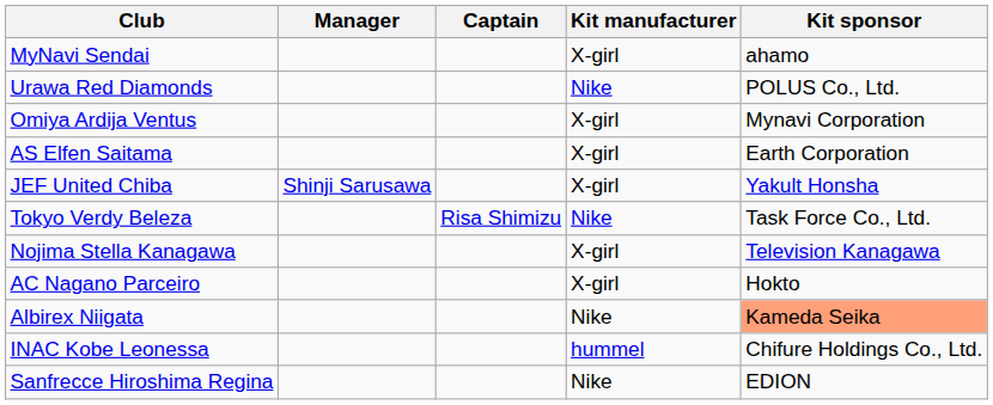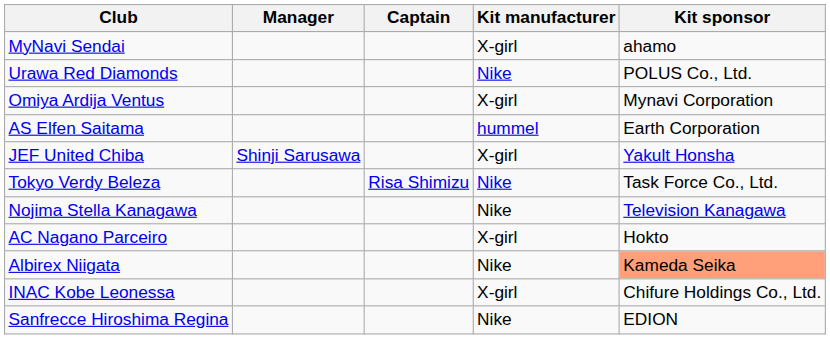AS Elfen Saitama | Kit manufacturer: X-girl -> hummel
Nojima Stella Kanagawa | Kit manufacturer: X-girl -> Nike
INAC Kobe Leonessa | Kit manufacturer: hummel -> X-girl
